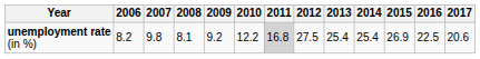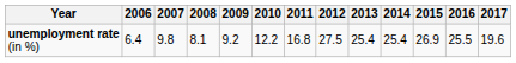unemployment rate (in %) | 2006: 8.2 -> 6.4
unemployment rate (in %) | 2011: lightgrey background -> no background
unemployment rate (in %) | 2016: 22.5 -> 25.5
unemployment rate (in %) | 2017: 20.6 -> 19.6
